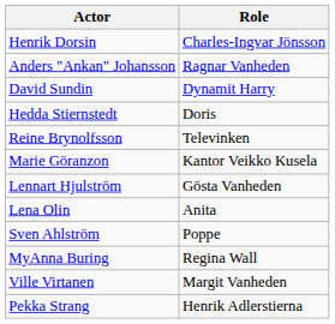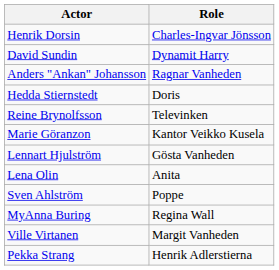rows swapped: Anders "Ankan" Johansson <-> David Sundin
